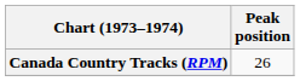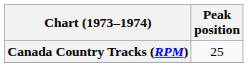Canada Country Tracks (RPM) | Peak position: 26 -> 25
